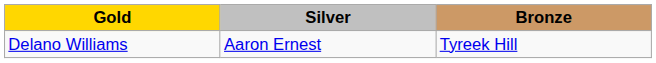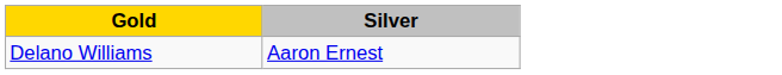- column: Bronze | Tyreek Hill
